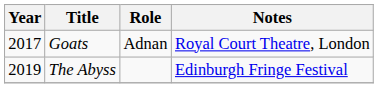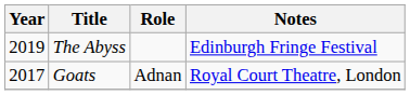rows swapped: Goats <-> The Abyss
